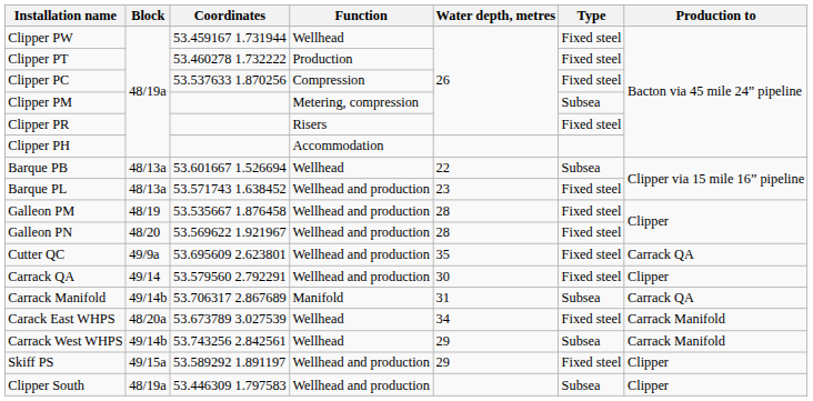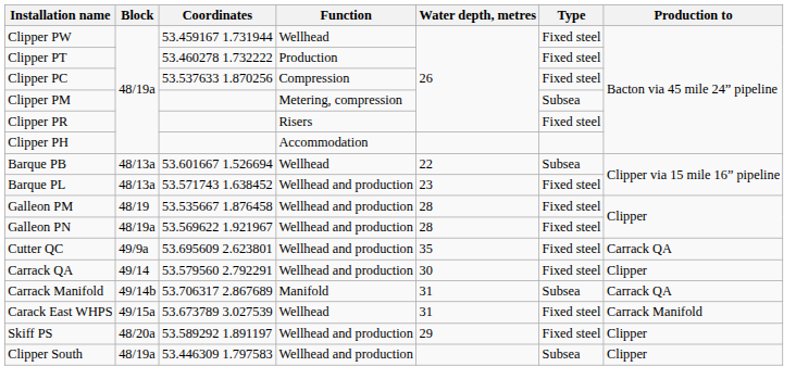Galleon PN | Block: 48/20 -> 48/19a
Carack East WHPS | Block: 48/20a -> 49/15a
Carack East WHPS | Water depth, metres: 34 -> 31
- row: Carrack West WHPS | 49/14b | 53.743256 2.842561 | Wellhead | 29 | Subsea | Carrack Manifold
Skiff PS | Block: 49/15a -> 48/20a
